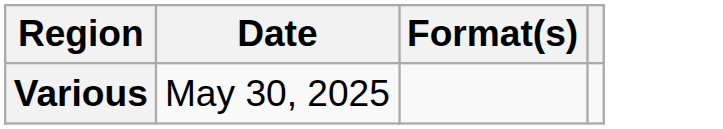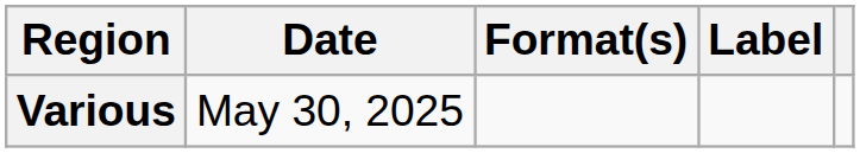+ column: Label
